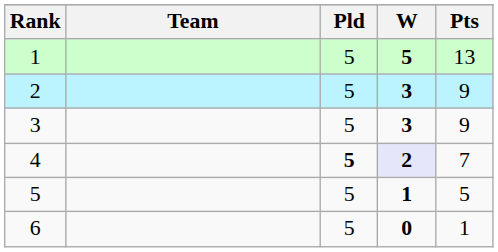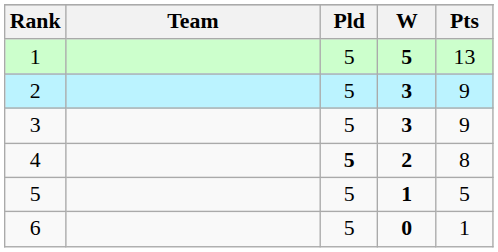4 | W: lavender background -> no background
4 | Pts: 7 -> 8
